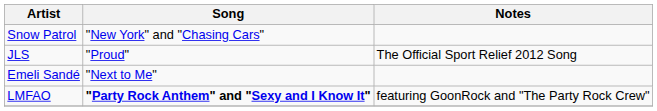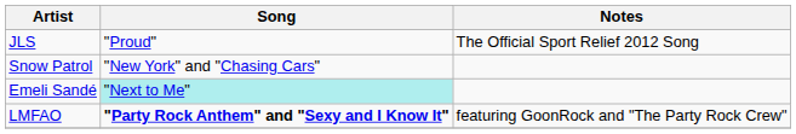rows swapped: JLS <-> Snow Patrol
Emeli Sandé | Song: no background -> paleturquoise background
